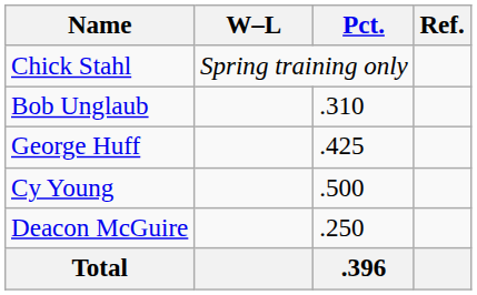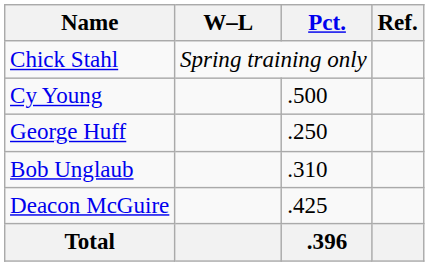rows swapped: Cy Young <-> Bob Unglaub
George Huff | Pct.: .425 -> .250
Deacon McGuire | Pct.: .250 -> .425
